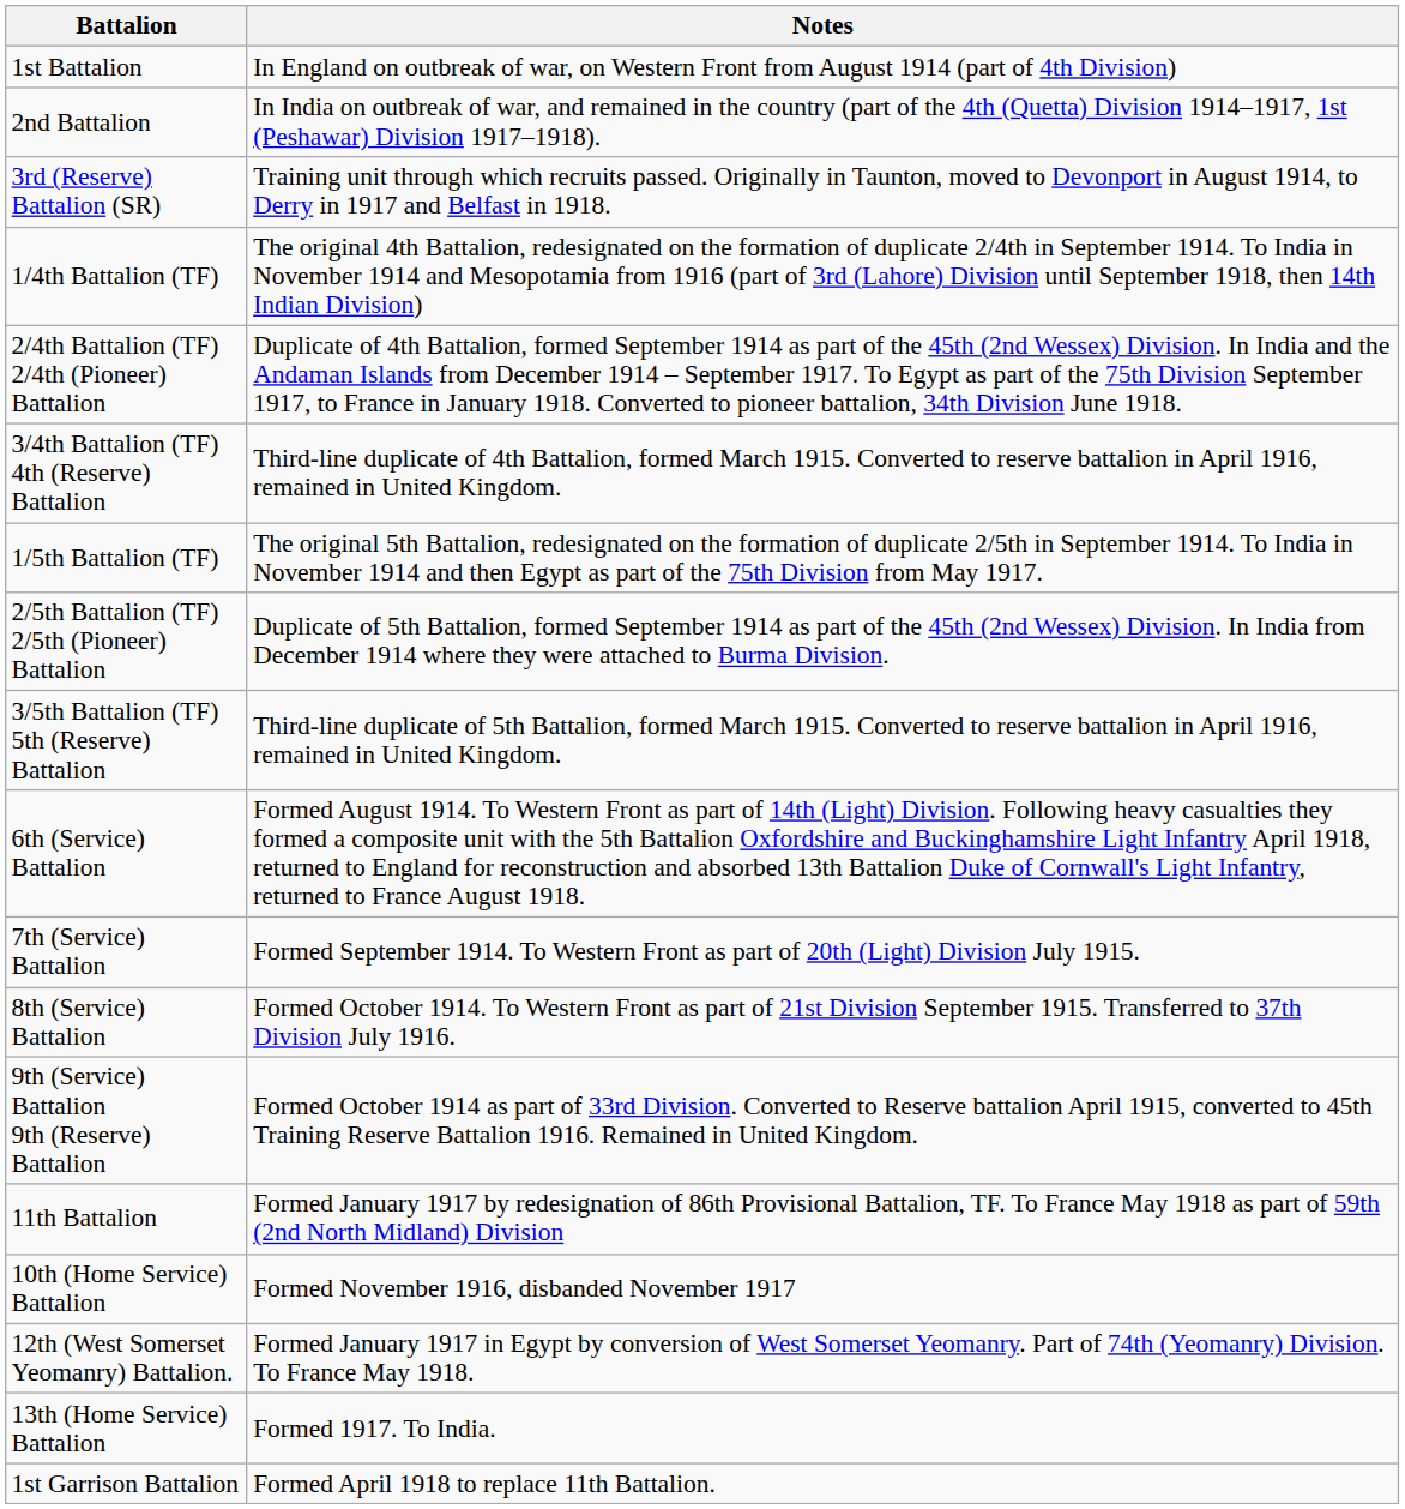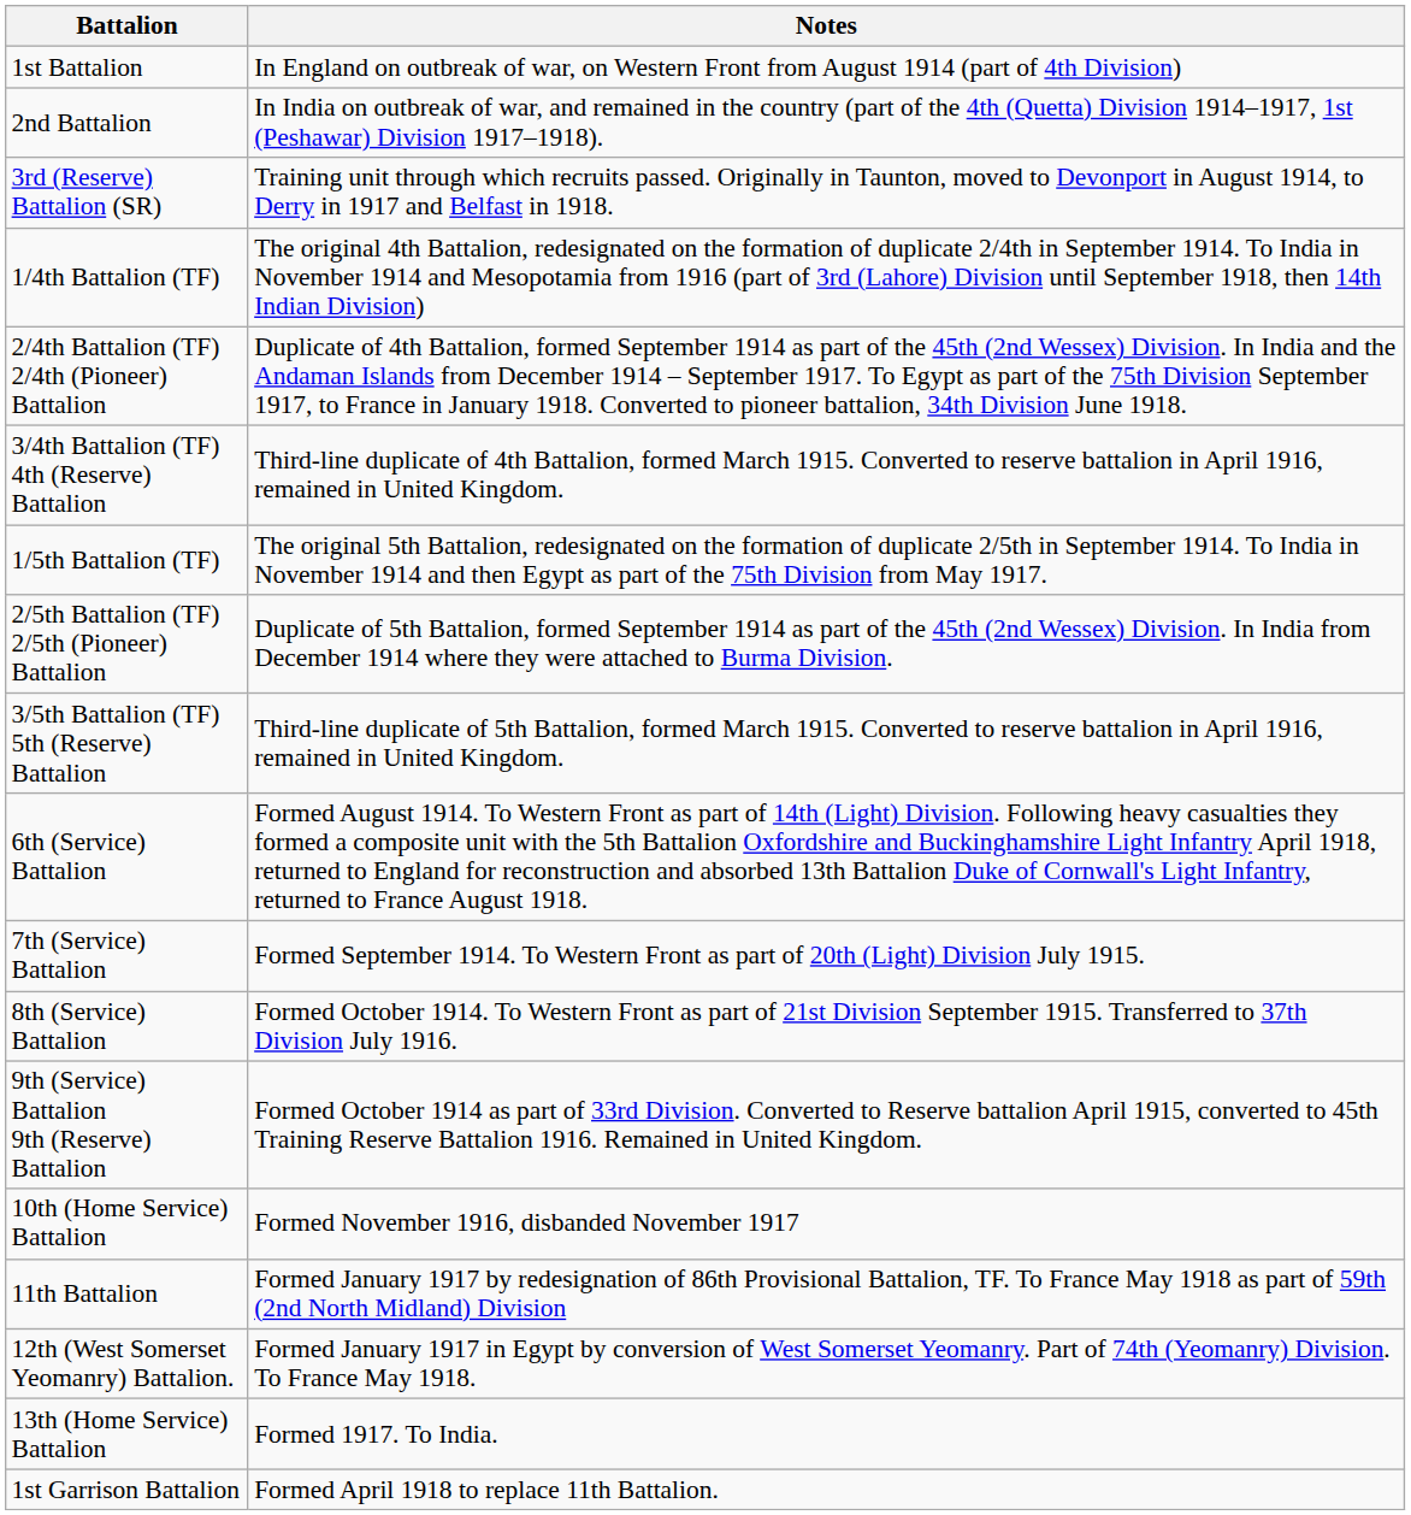rows swapped: 10th (Home Service) Battalion <-> 11th Battalion
